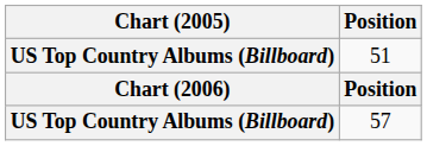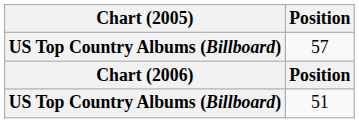rows swapped: 51 <-> 57
